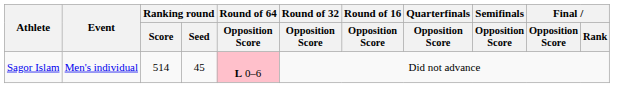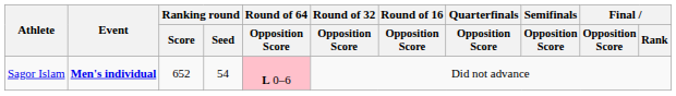Sagor Islam | Event: normal -> bold
Sagor Islam | Ranking round / Score: 514 -> 652
Sagor Islam | Ranking round / Seed: 45 -> 54
